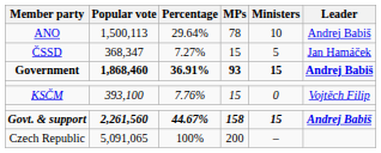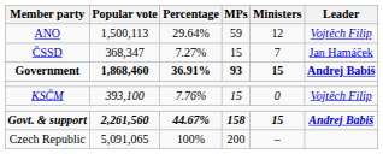ANO | MPs: 78 -> 59
ANO | Ministers: 10 -> 12
ANO | Leader: Andrej Babiš -> Vojtěch Filip
ČSSD | Ministers: 5 -> 7
